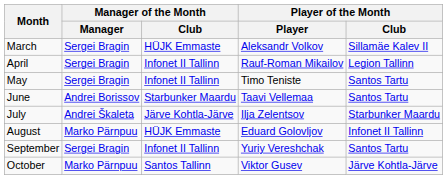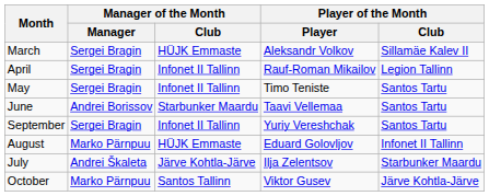rows swapped: July <-> September
